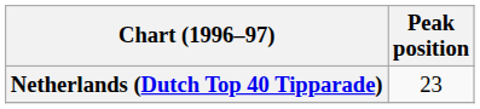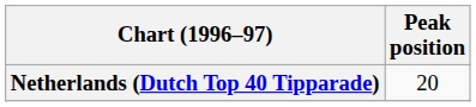Netherlands (Dutch Top 40 Tipparade) | Peak position: 23 -> 20
